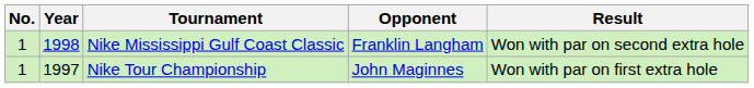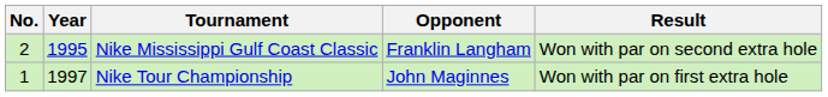Nike Mississippi Gulf Coast Classic | No.: 1 -> 2
Nike Mississippi Gulf Coast Classic | Year: 1998 -> 1995
